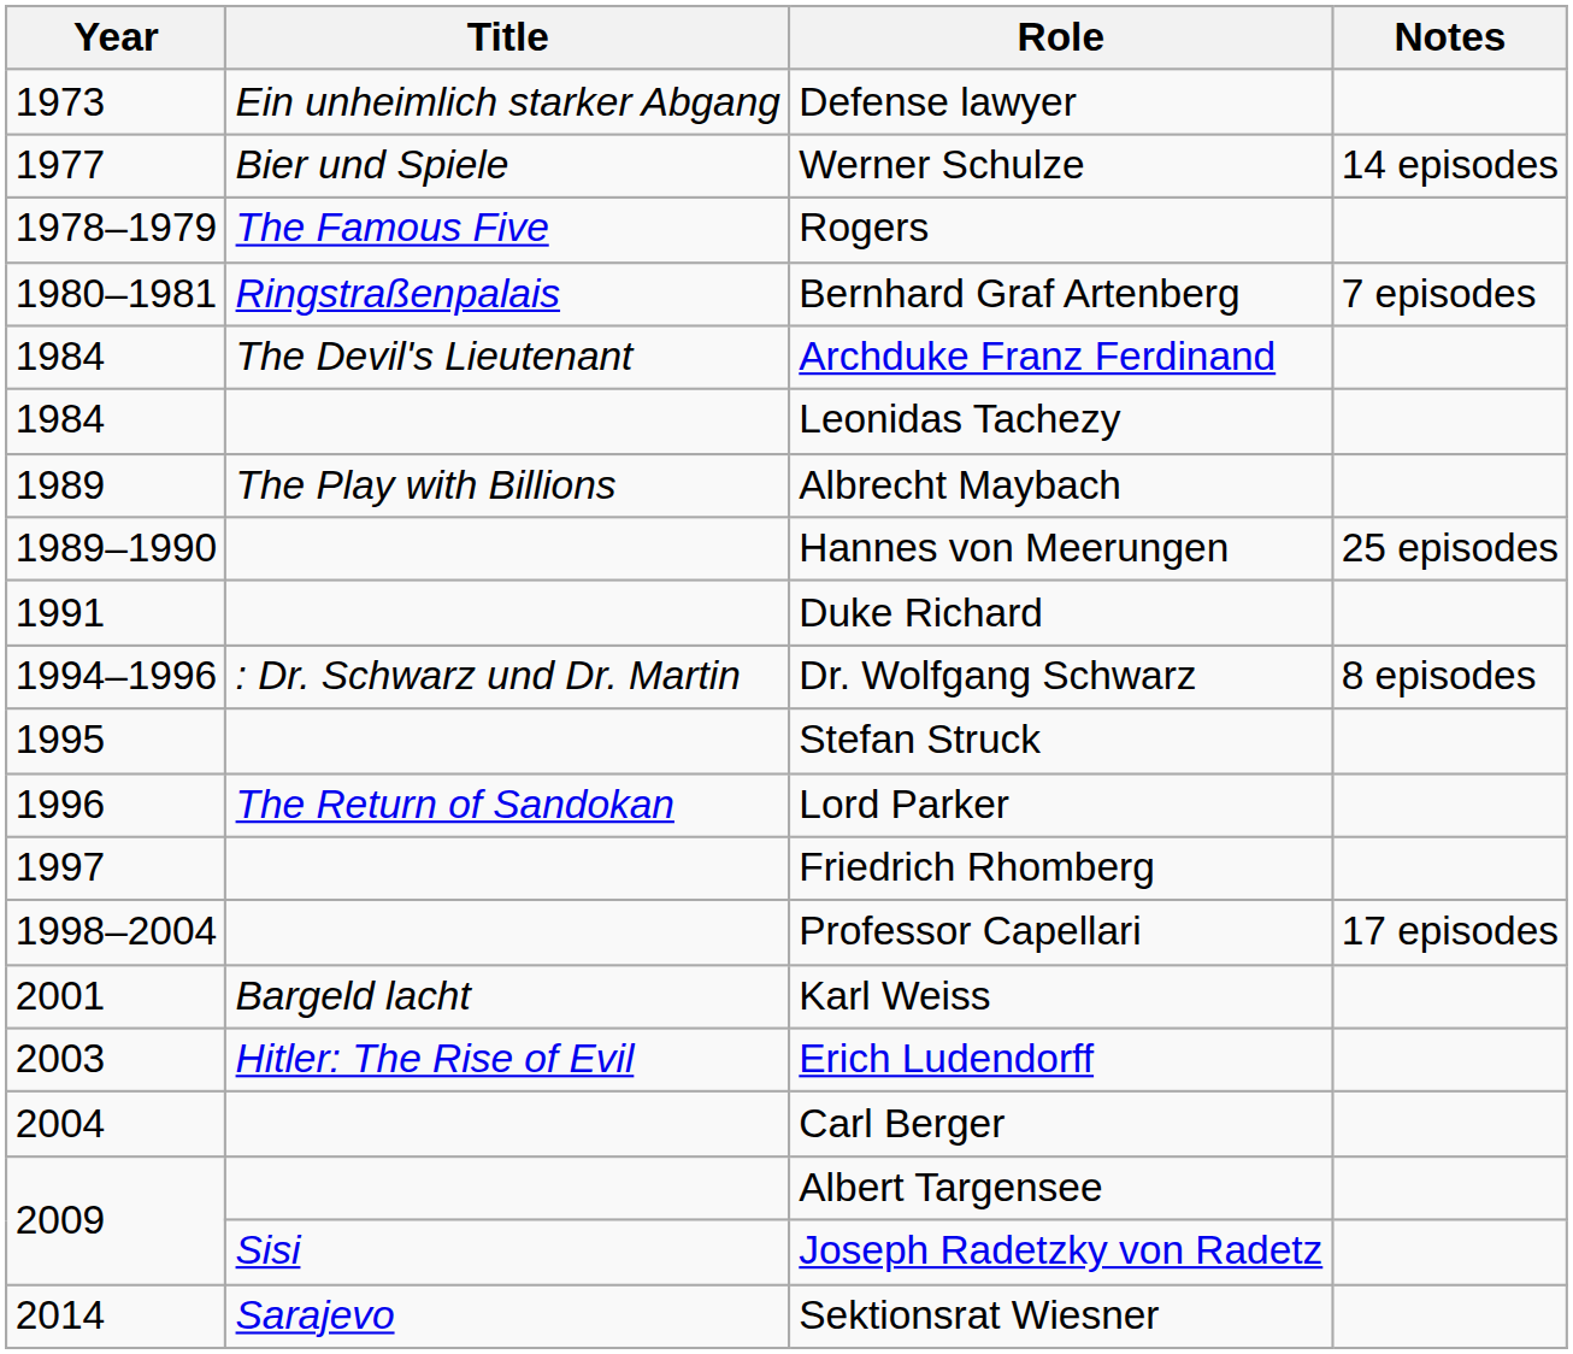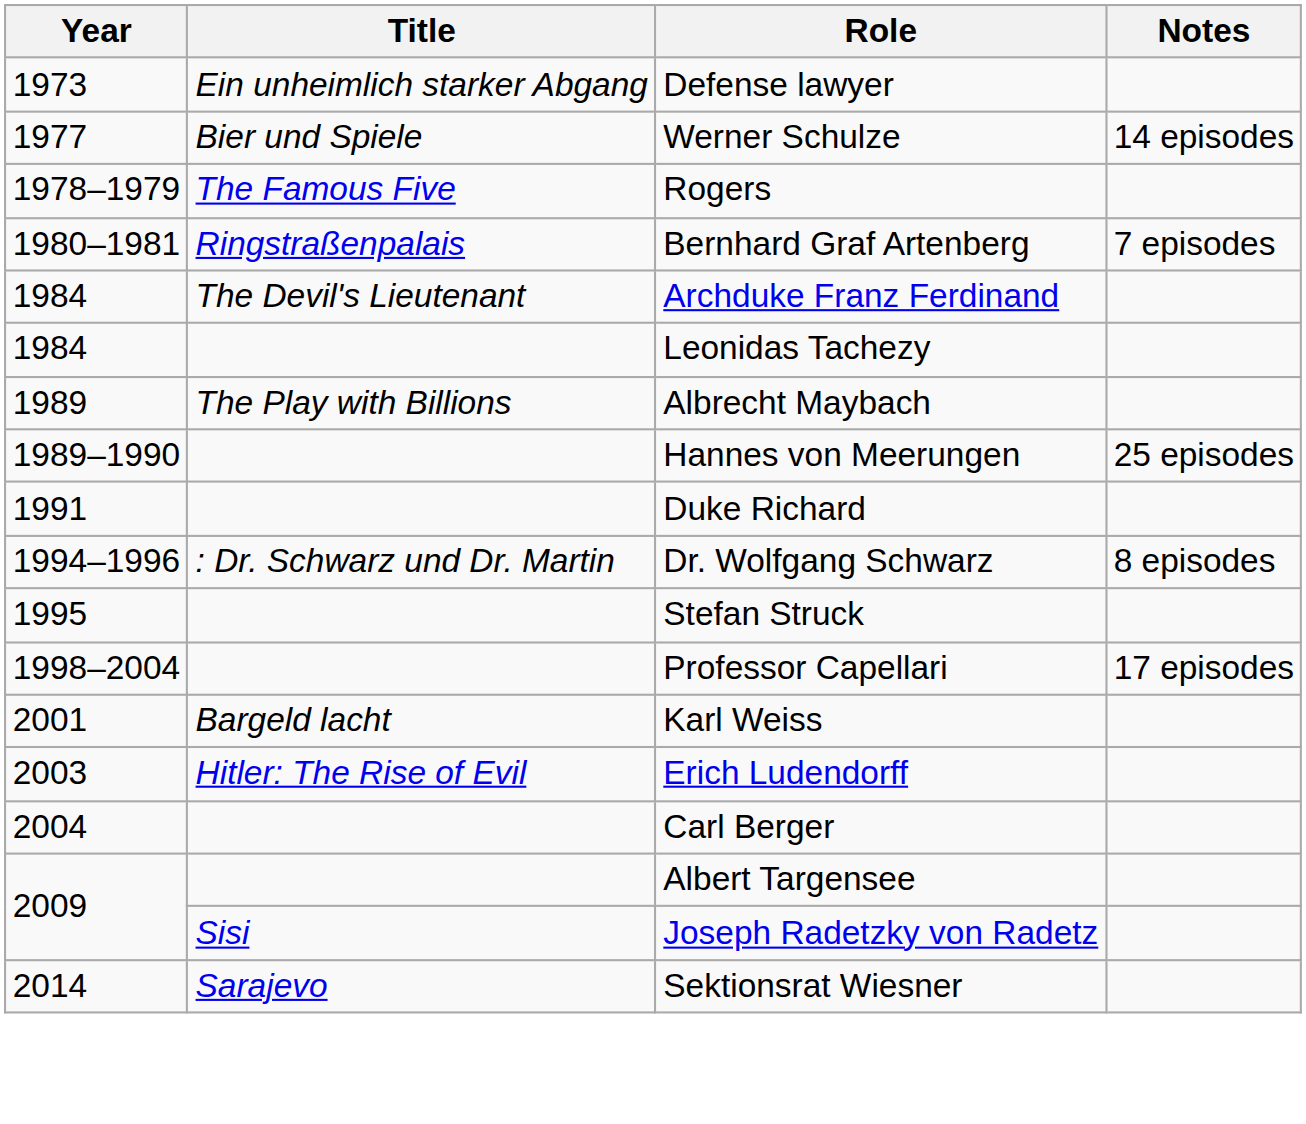- row: 1996 | The Return of Sandokan | Lord Parker
- row: 1997 | Friedrich Rhomberg
